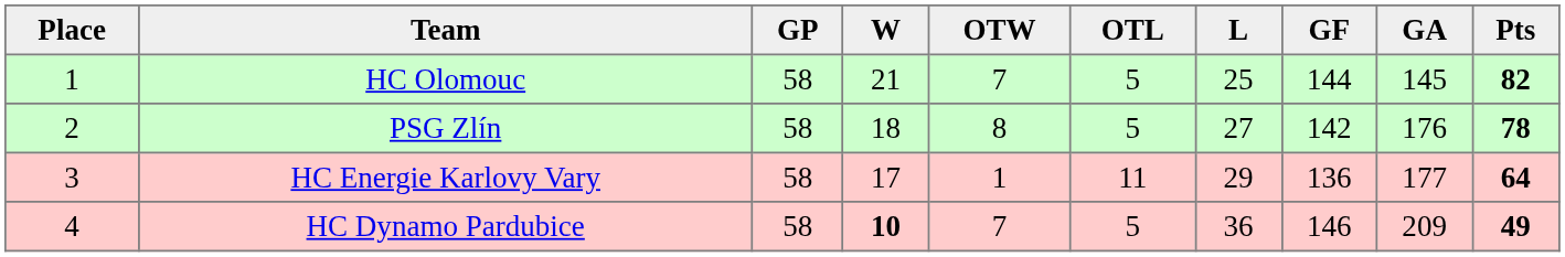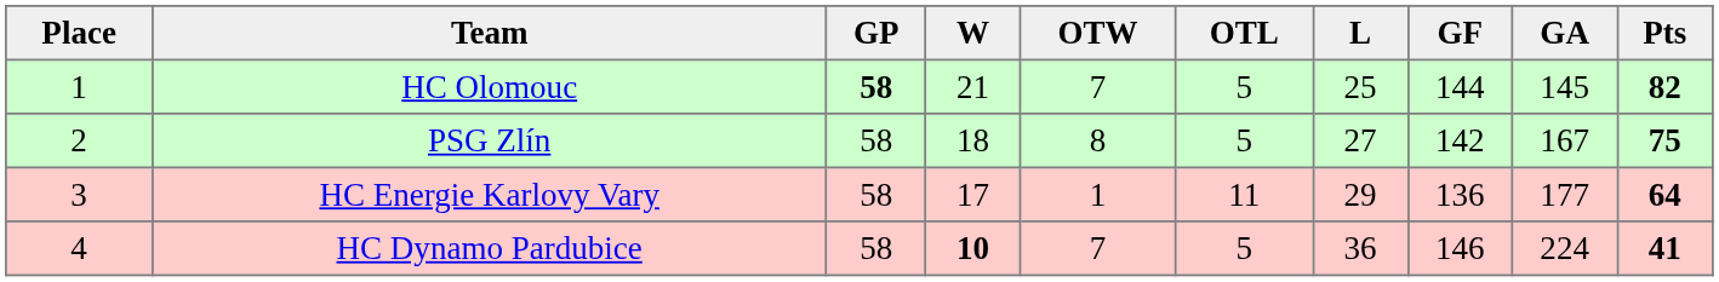HC Olomouc | GP: normal -> bold
PSG Zlín | GA: 176 -> 167
PSG Zlín | Pts: 78 -> 75
HC Dynamo Pardubice | GA: 209 -> 224
HC Dynamo Pardubice | Pts: 49 -> 41
